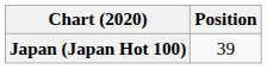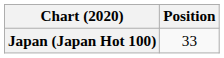Japan (Japan Hot 100) | Position: 39 -> 33
